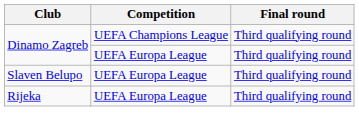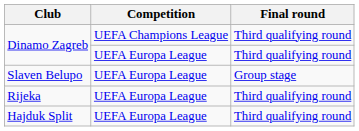Slaven Belupo | Final round: Third qualifying round -> Group stage
+ row: Hajduk Split | UEFA Europa League | Third qualifying round
